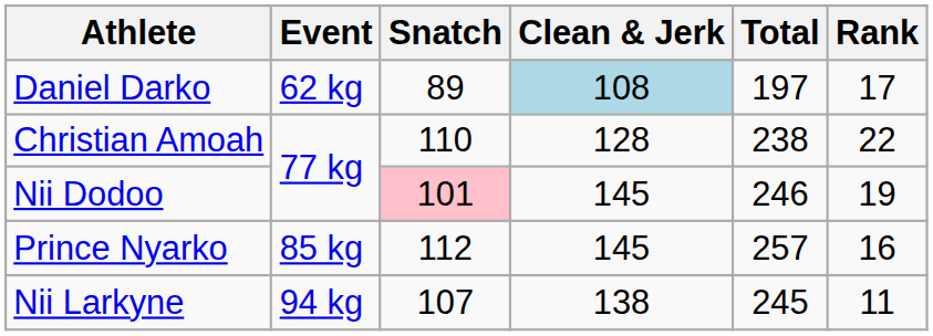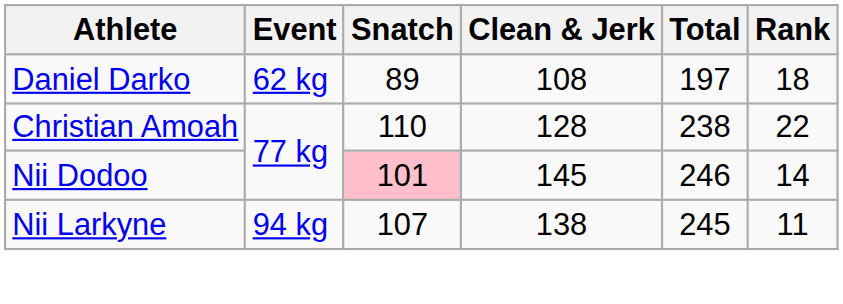Daniel Darko | Clean & Jerk: lightblue background -> no background
Daniel Darko | Rank: 17 -> 18
Nii Dodoo | Rank: 19 -> 14
- row: Prince Nyarko | 85 kg | 112 | 145 | 257 | 16
